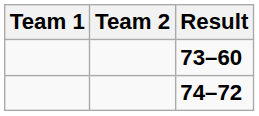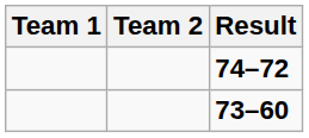rows swapped: 73–60 <-> 74–72
